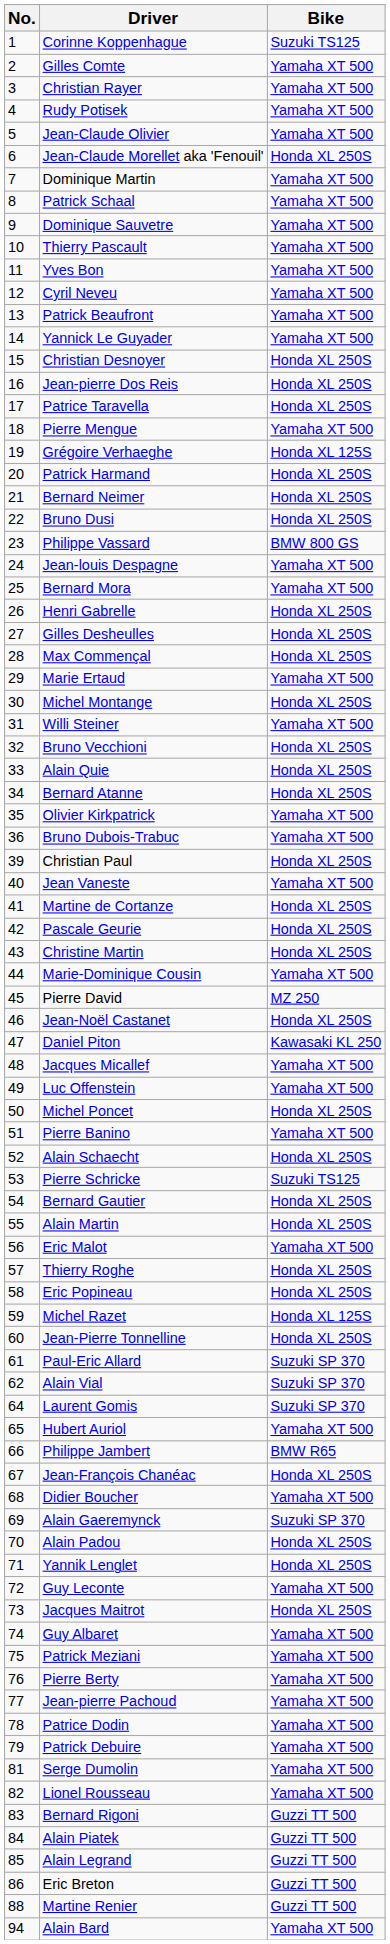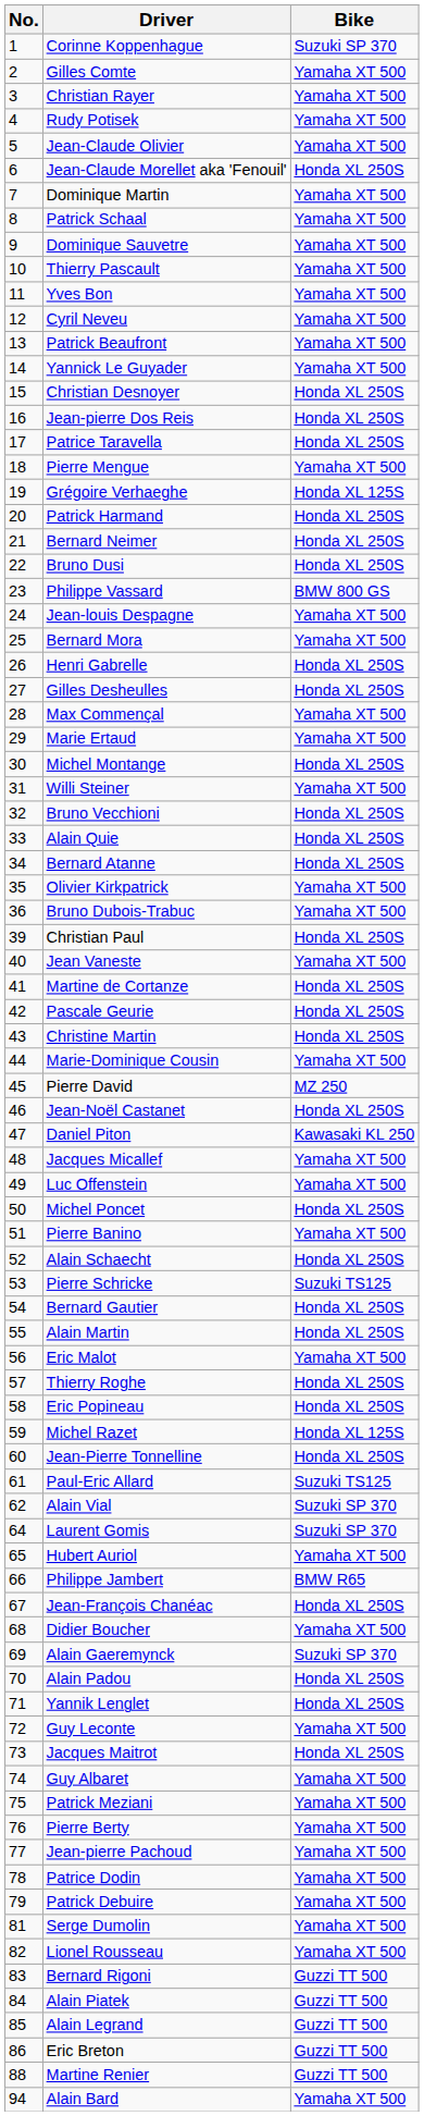Corinne Koppenhague | Bike: Suzuki TS125 -> Suzuki SP 370
Max Commençal | Bike: Honda XL 250S -> Yamaha XT 500
Paul-Eric Allard | Bike: Suzuki SP 370 -> Suzuki TS125
